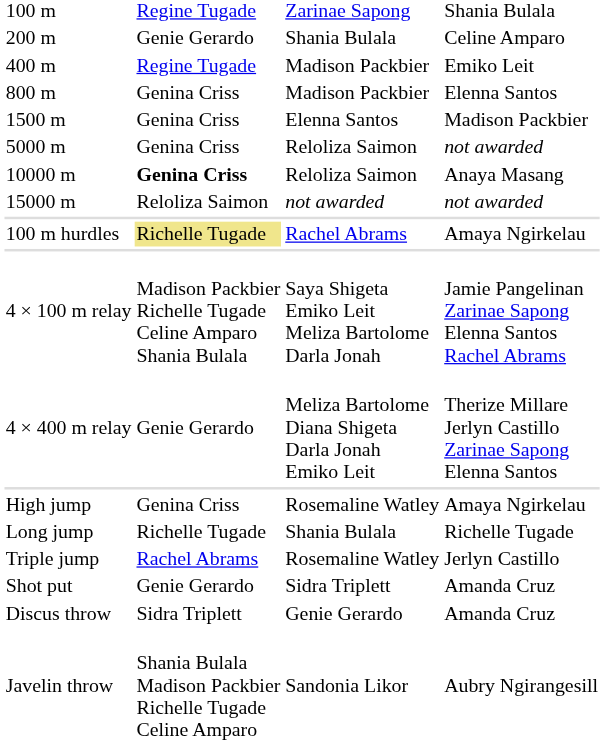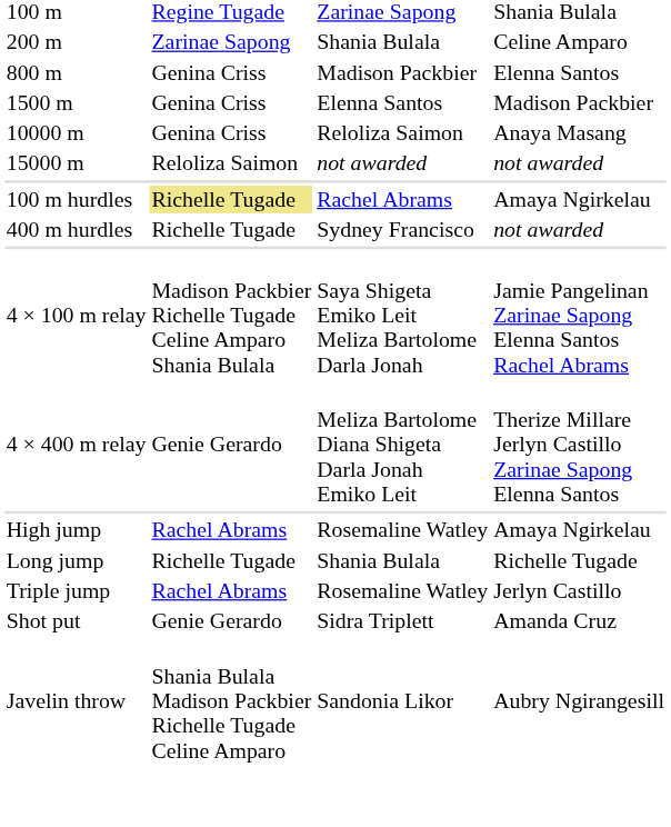200 m | column 2: Genie Gerardo -> Zarinae Sapong
- row: 400 m | Regine Tugade | Madison Packbier | Emiko Leit
- row: 5000 m | Genina Criss | Reloliza Saimon | not awarded
10000 m | column 2: bold -> normal
+ row: 400 m hurdles | Richelle Tugade | Sydney Francisco | not awarded
High jump | column 2: Genina Criss -> Rachel Abrams
- row: Discus throw | Sidra Triplett | Genie Gerardo | Amanda Cruz
